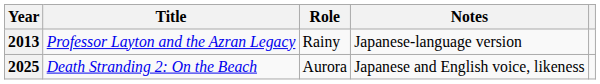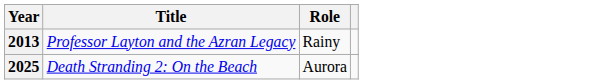- column: Notes | Japanese-language version | Japanese and English voice, likeness
